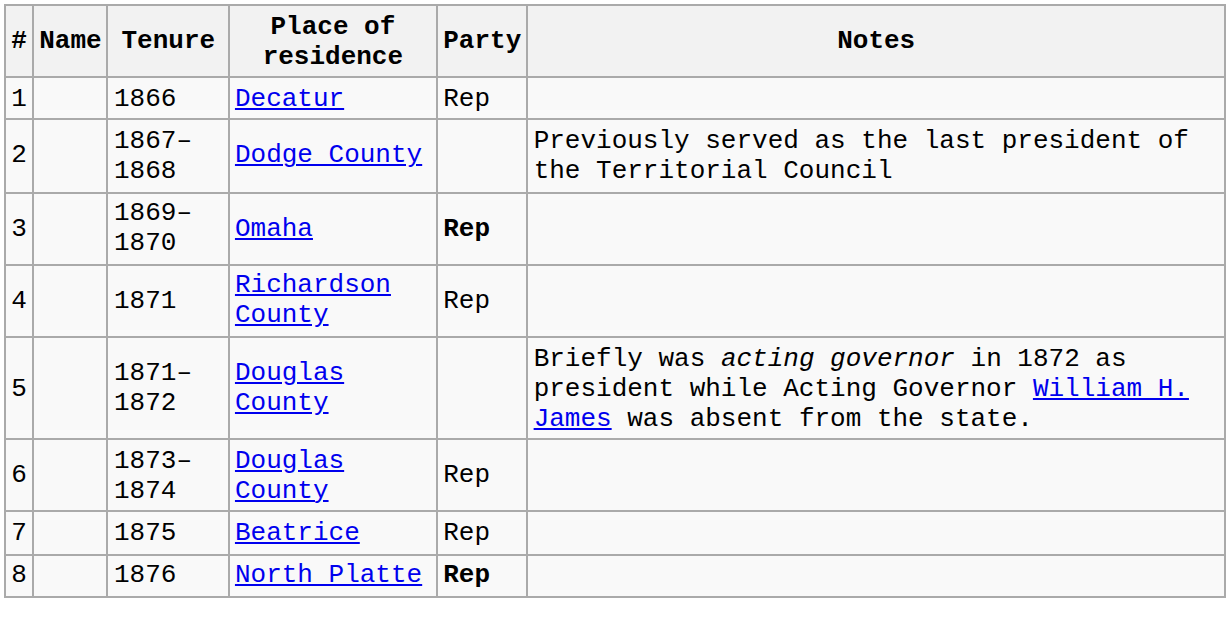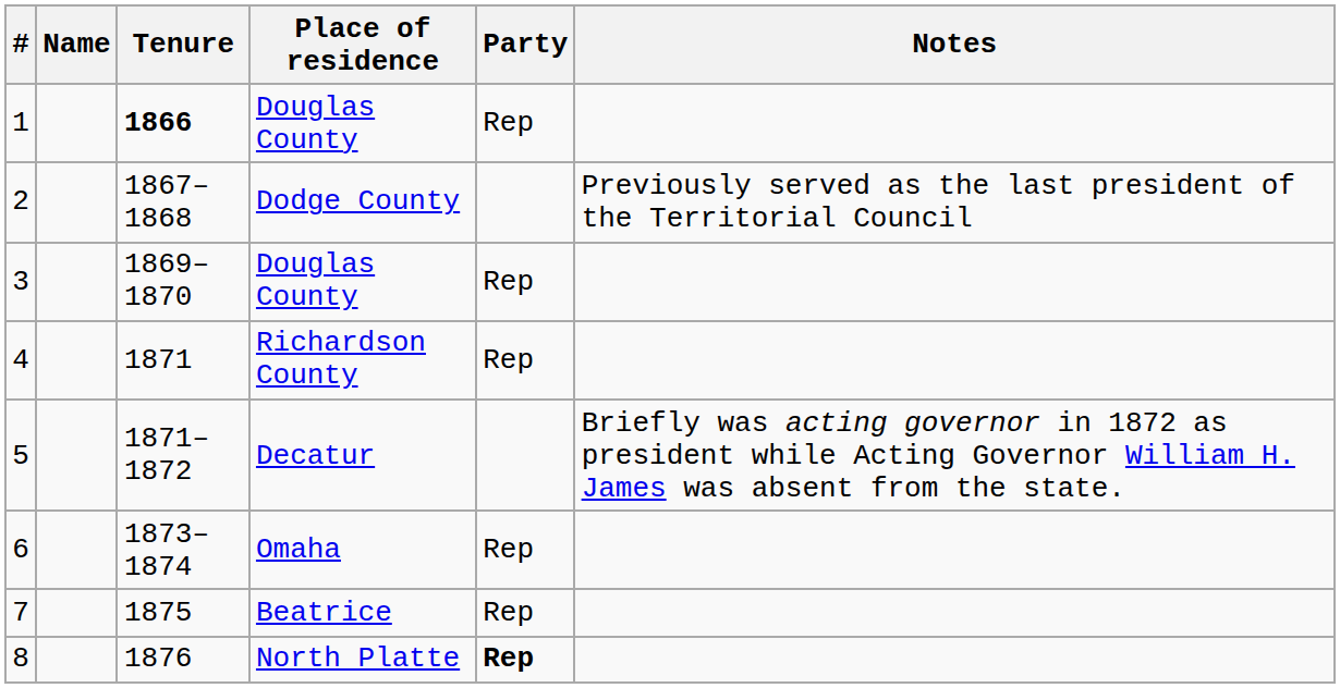1 | Tenure: normal -> bold
1 | Place of residence: Decatur -> Douglas County
3 | Place of residence: Omaha -> Douglas County
3 | Party: bold -> normal
5 | Place of residence: Douglas County -> Decatur
6 | Place of residence: Douglas County -> Omaha
